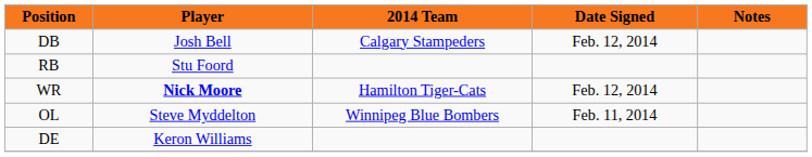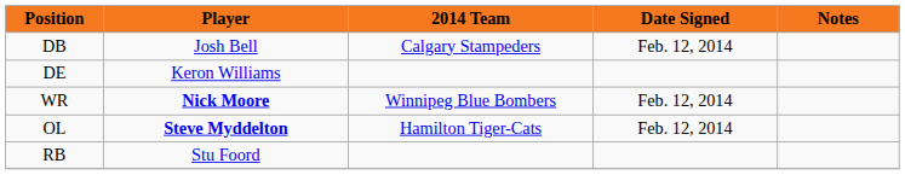rows swapped: RB <-> DE
WR | 2014 Team: Hamilton Tiger-Cats -> Winnipeg Blue Bombers
OL | Player: normal -> bold
OL | 2014 Team: Winnipeg Blue Bombers -> Hamilton Tiger-Cats
OL | Date Signed: Feb. 11, 2014 -> Feb. 12, 2014
